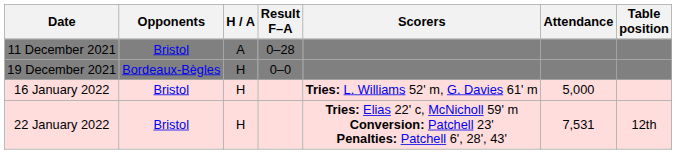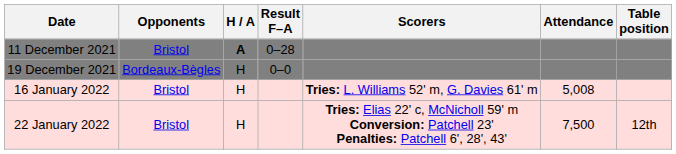11 December 2021 | H / A: normal -> bold
16 January 2022 | Attendance: 5,000 -> 5,008
22 January 2022 | Attendance: 7,531 -> 7,500
